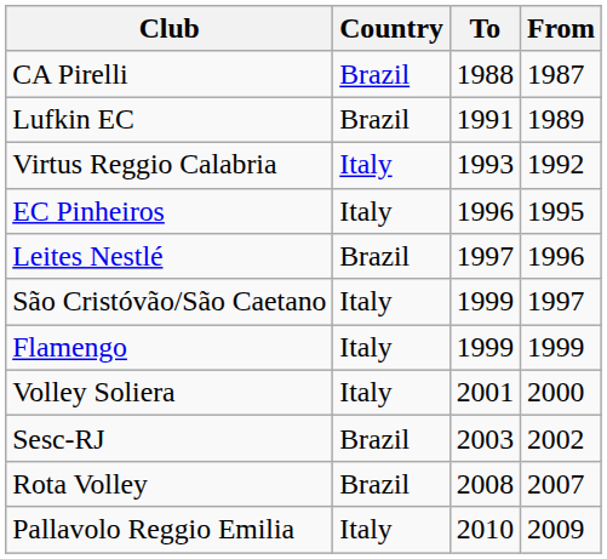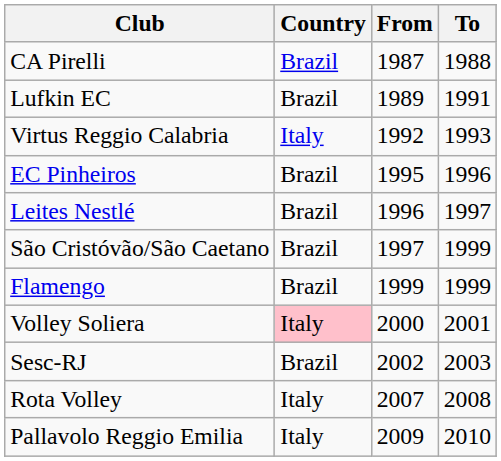columns swapped: From <-> To
EC Pinheiros | Country: Italy -> Brazil
São Cristóvão/São Caetano | Country: Italy -> Brazil
Flamengo | Country: Italy -> Brazil
Volley Soliera | Country: no background -> pink background
Rota Volley | Country: Brazil -> Italy
